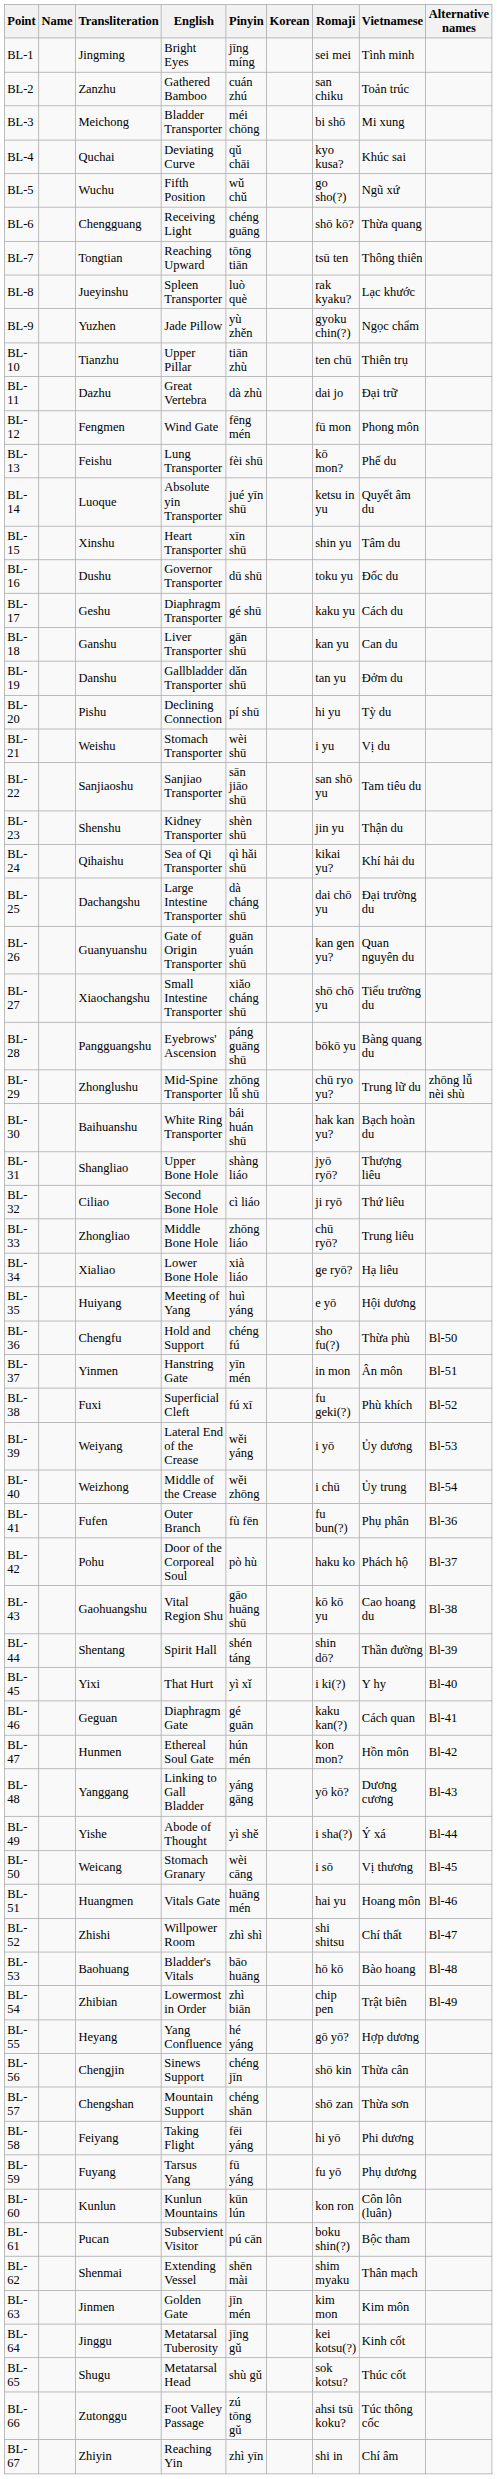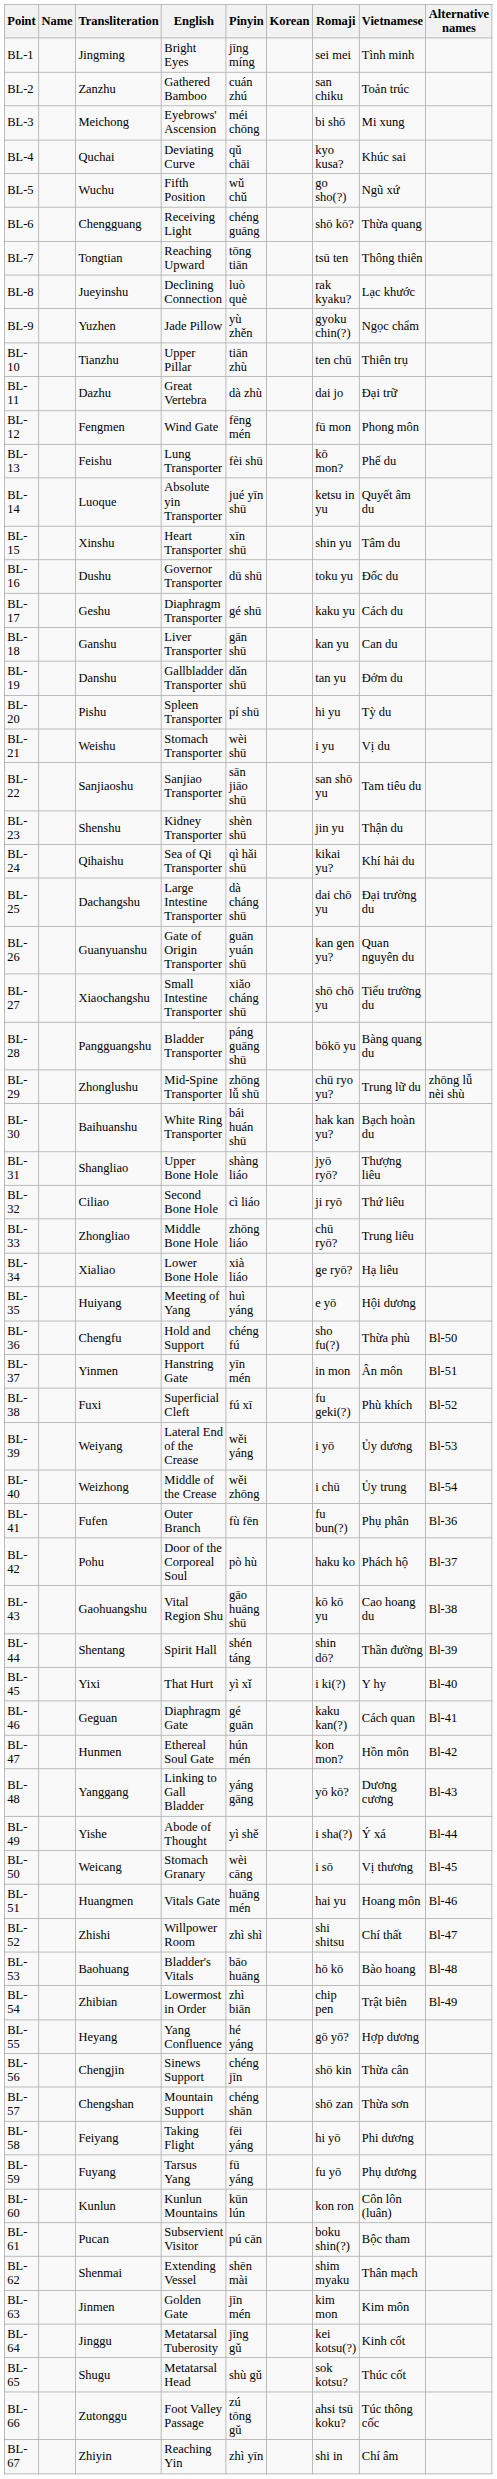BL-3 | English: Bladder Transporter -> Eyebrows' Ascension
BL-8 | English: Spleen Transporter -> Declining Connection
BL-20 | English: Declining Connection -> Spleen Transporter
BL-28 | English: Eyebrows' Ascension -> Bladder Transporter
